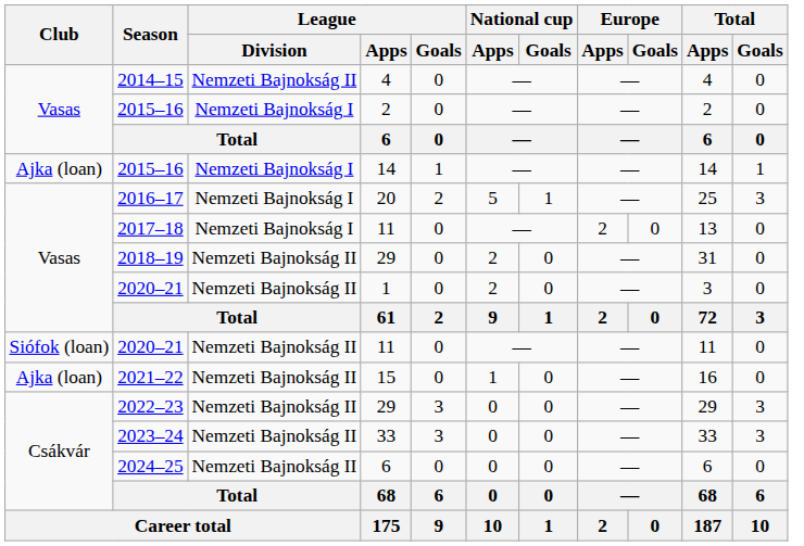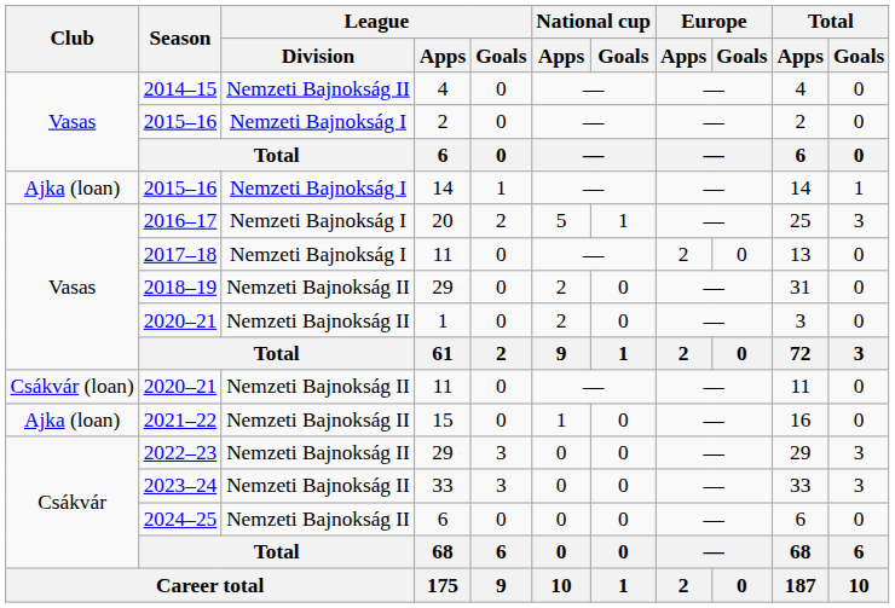2020–21 / 11 | Club: Siófok (loan) -> Csákvár (loan)
